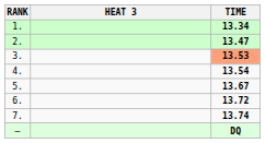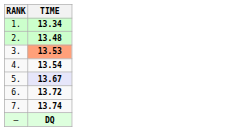- column: HEAT 3
2. | TIME: 13.47 -> 13.48
5. | TIME: no background -> lavender background
